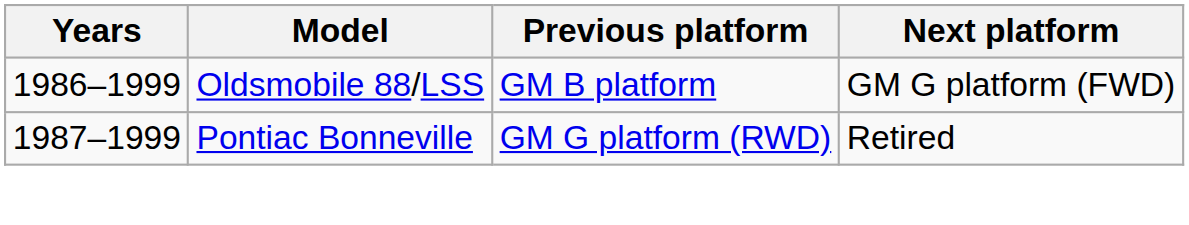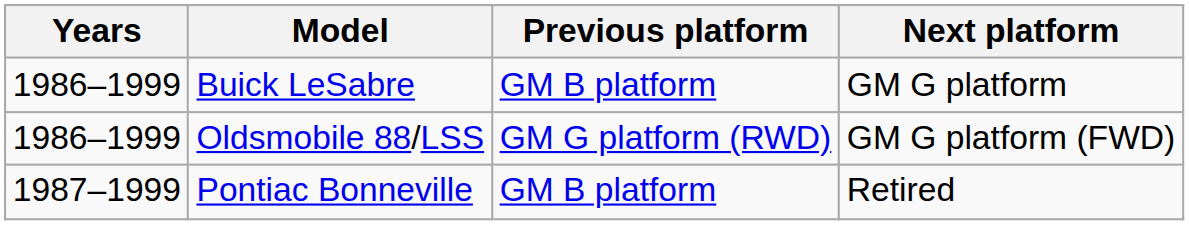+ row: 1986–1999 | Buick LeSabre | GM B platform | GM G platform
Oldsmobile 88/LSS | Previous platform: GM B platform -> GM G platform (RWD)
Pontiac Bonneville | Previous platform: GM G platform (RWD) -> GM B platform
